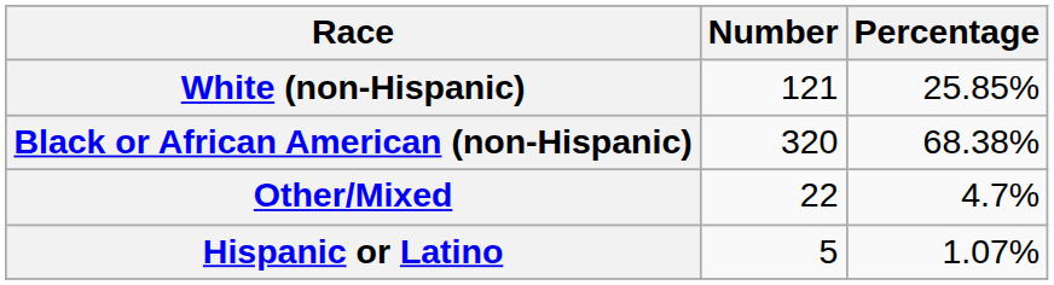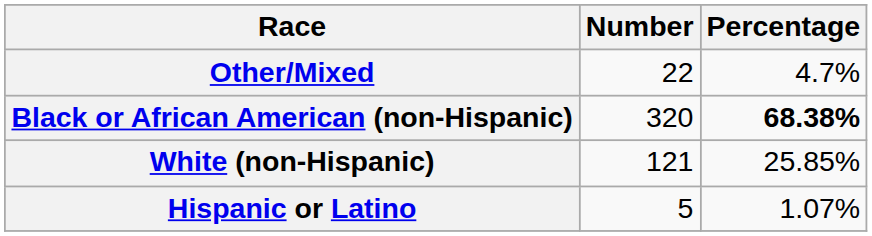rows swapped: White (non-Hispanic) <-> Other/Mixed
Black or African American (non-Hispanic) | Percentage: normal -> bold
